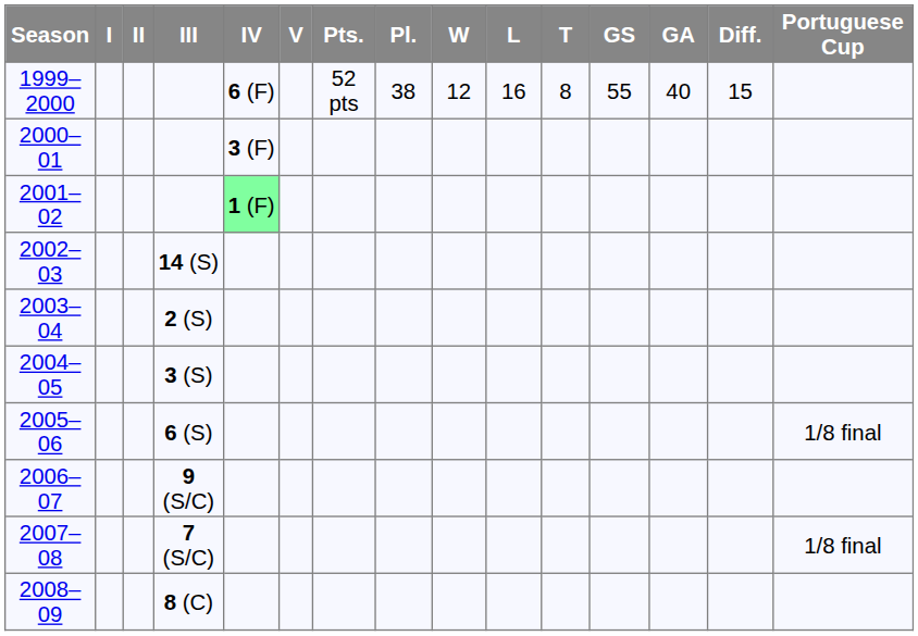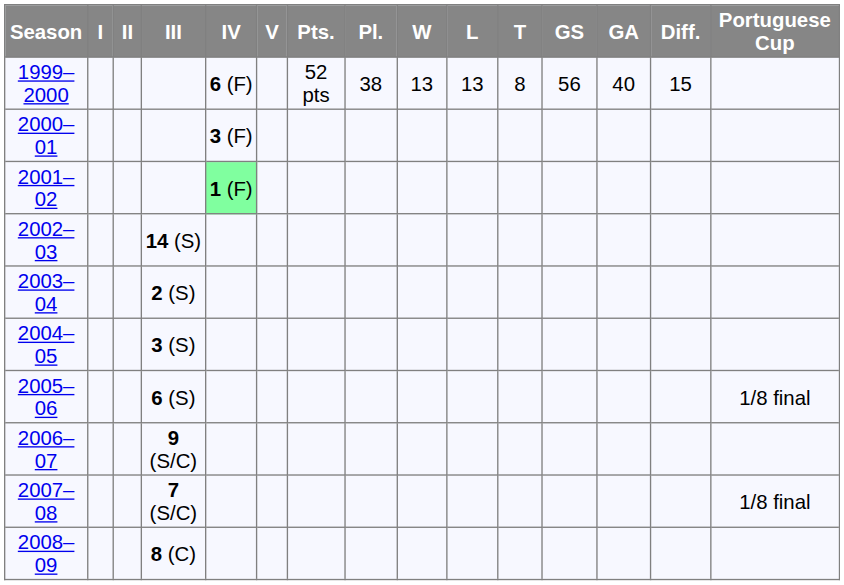1999–2000 | W: 12 -> 13
1999–2000 | L: 16 -> 13
1999–2000 | GS: 55 -> 56
